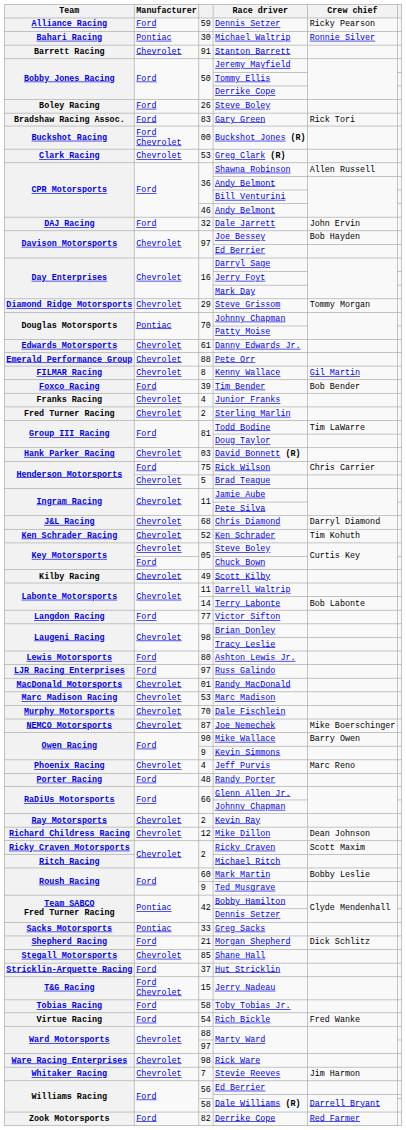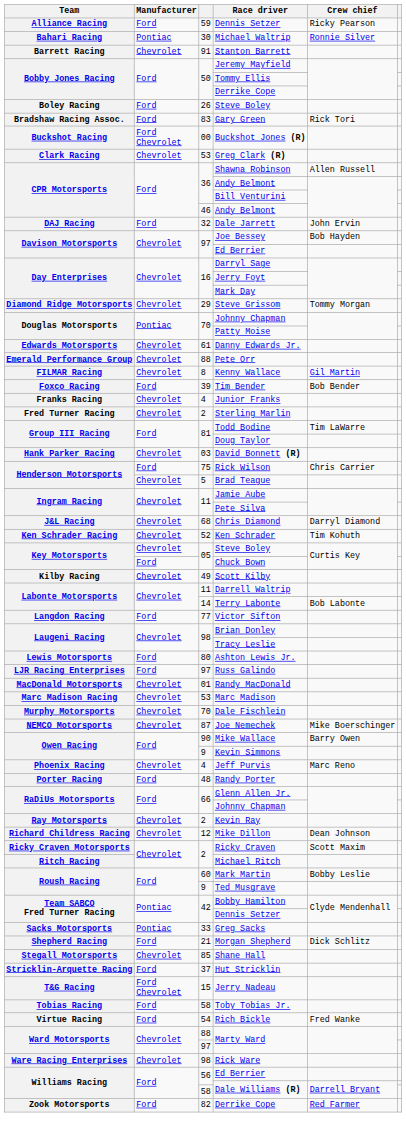- row: Whitaker Racing | Chevrolet | 7 | Stevie Reeves | Jim Harmon
